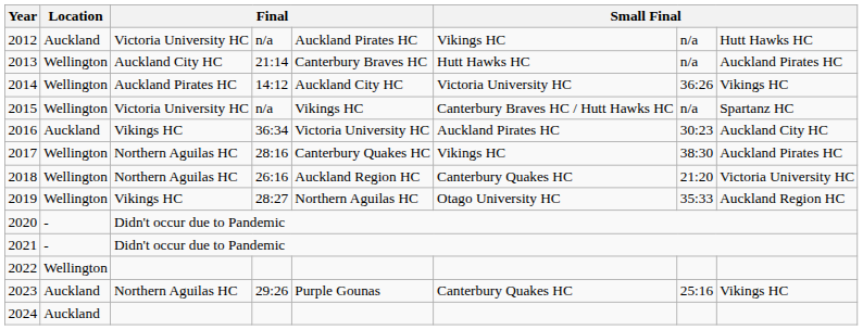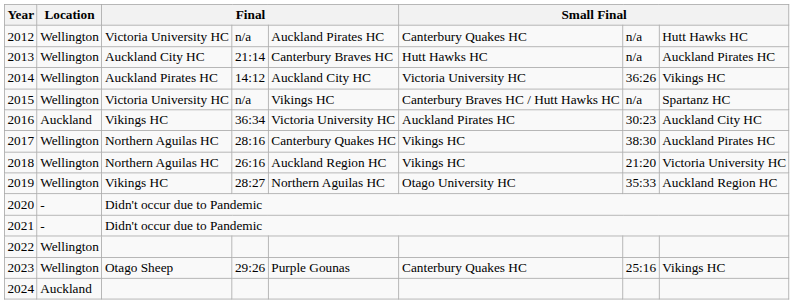2012 | Location: Auckland -> Wellington
2012 | column 6: Vikings HC -> Canterbury Quakes HC
2018 | column 6: Canterbury Quakes HC -> Vikings HC
2023 | Location: Auckland -> Wellington
2023 | column 3: Northern Aguilas HC -> Otago Sheep
